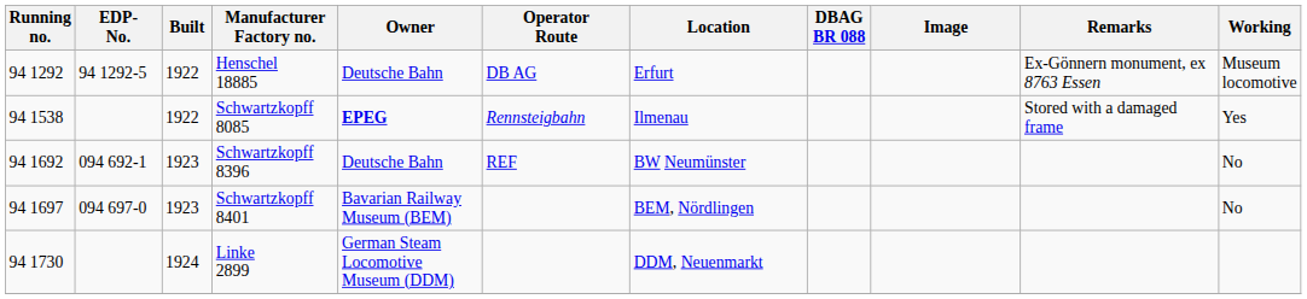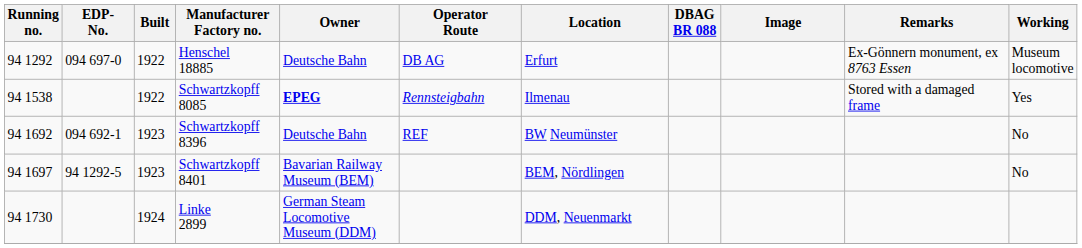Henschel 18885 | EDP- No.: 94 1292-5 -> 094 697-0
Schwartzkopff 8401 | EDP- No.: 094 697-0 -> 94 1292-5
